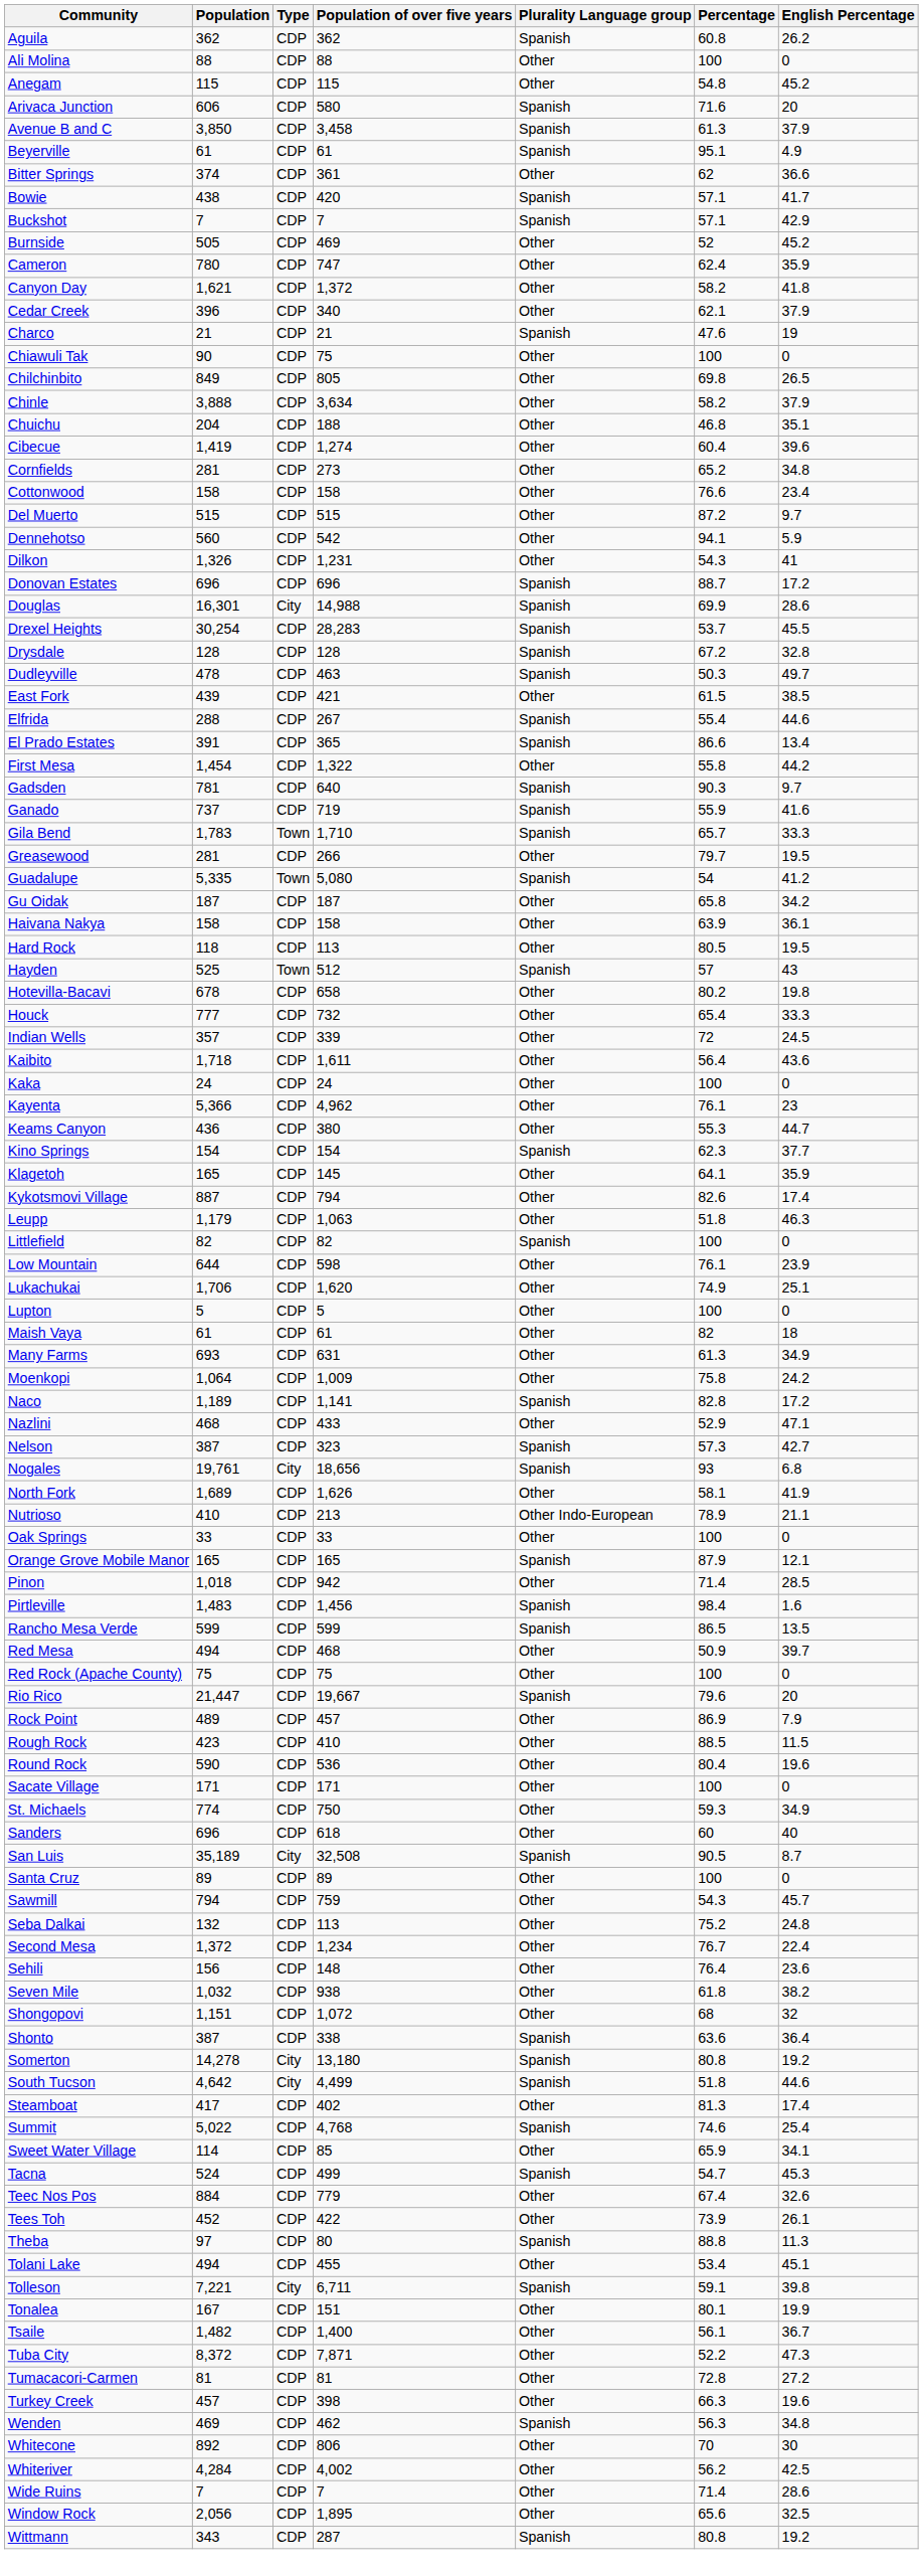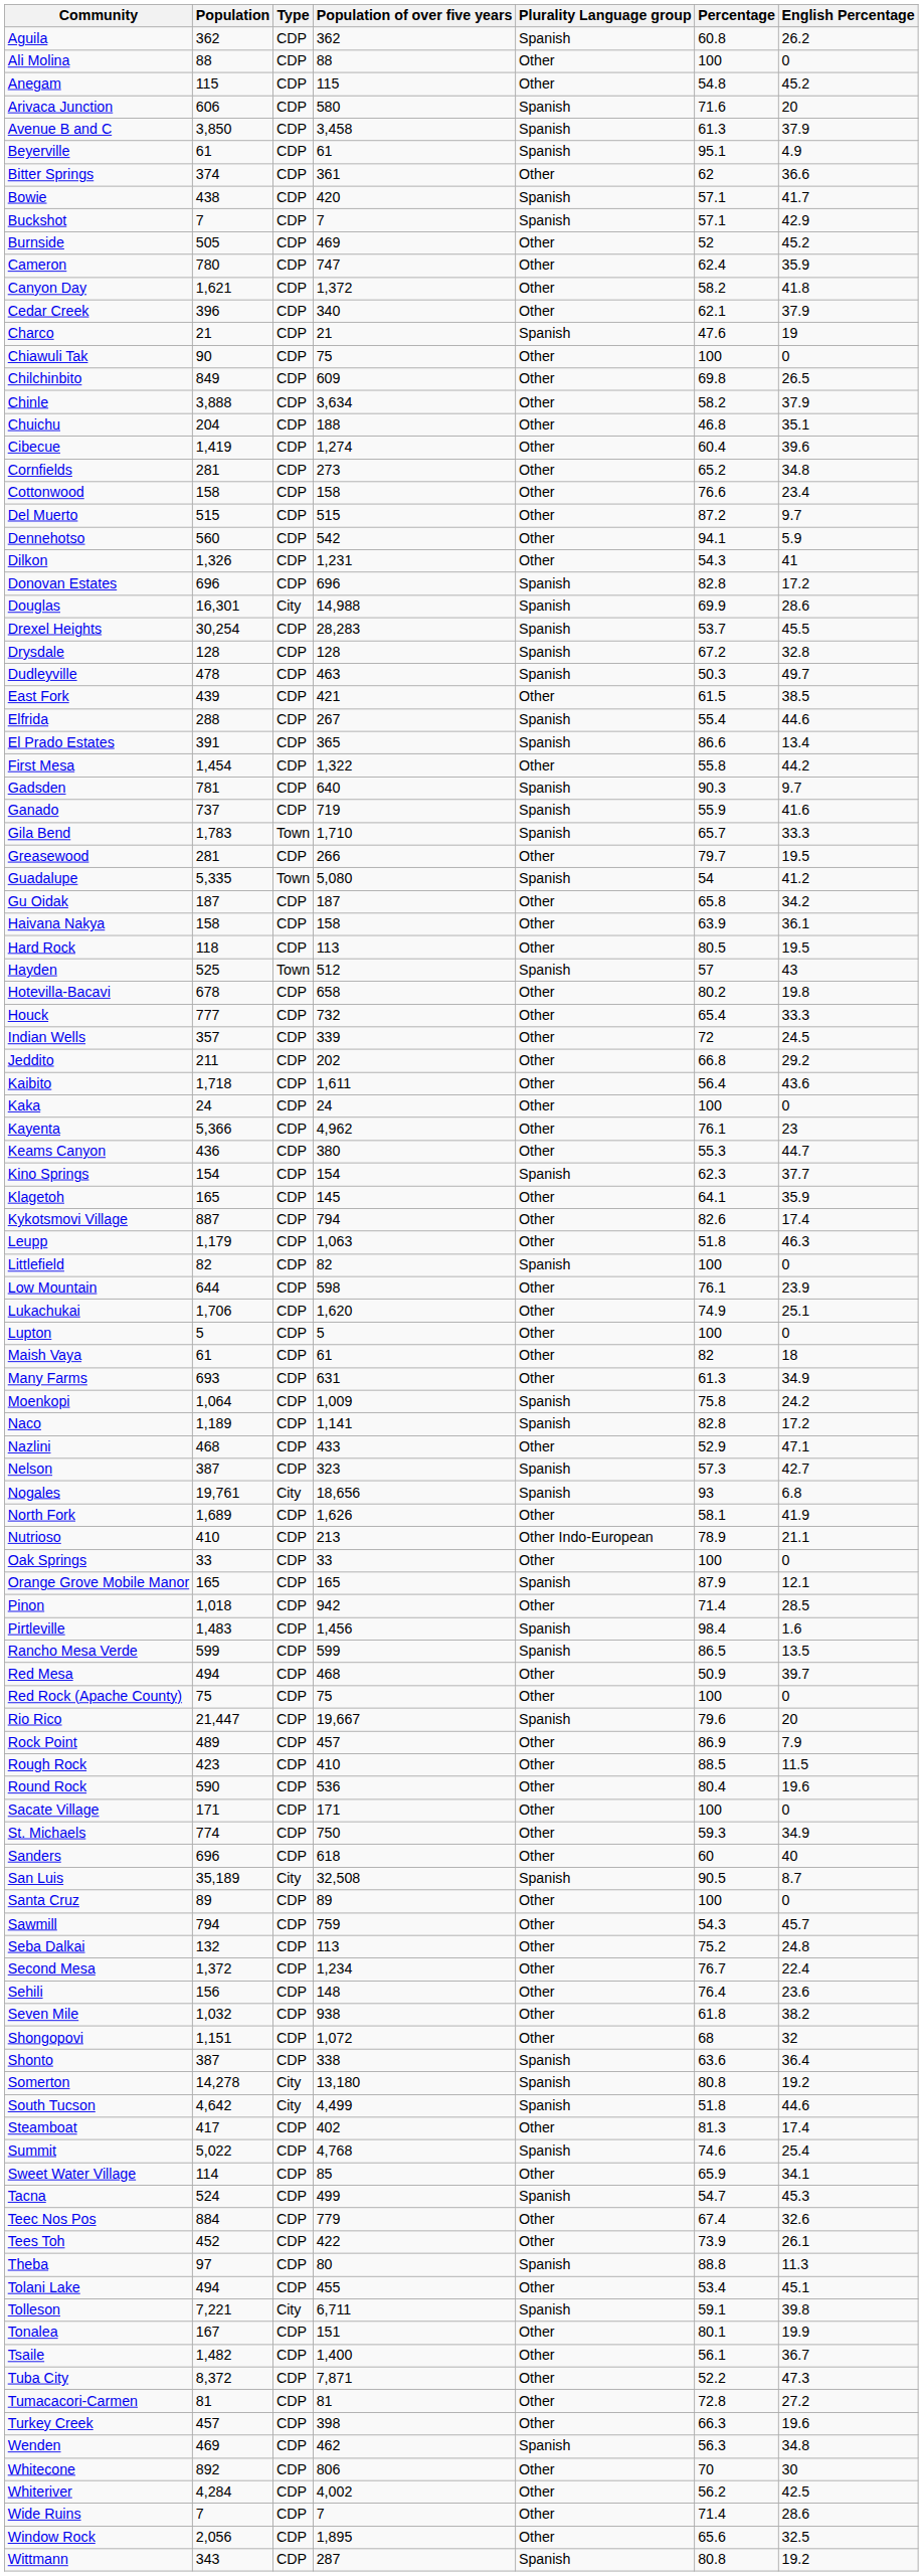Chilchinbito | Population of over five years: 805 -> 609
Donovan Estates | Percentage: 88.7 -> 82.8
+ row: Jeddito | 211 | CDP | 202 | Other | 66.8 | 29.2
Moenkopi | Plurality Language group: Other -> Spanish
